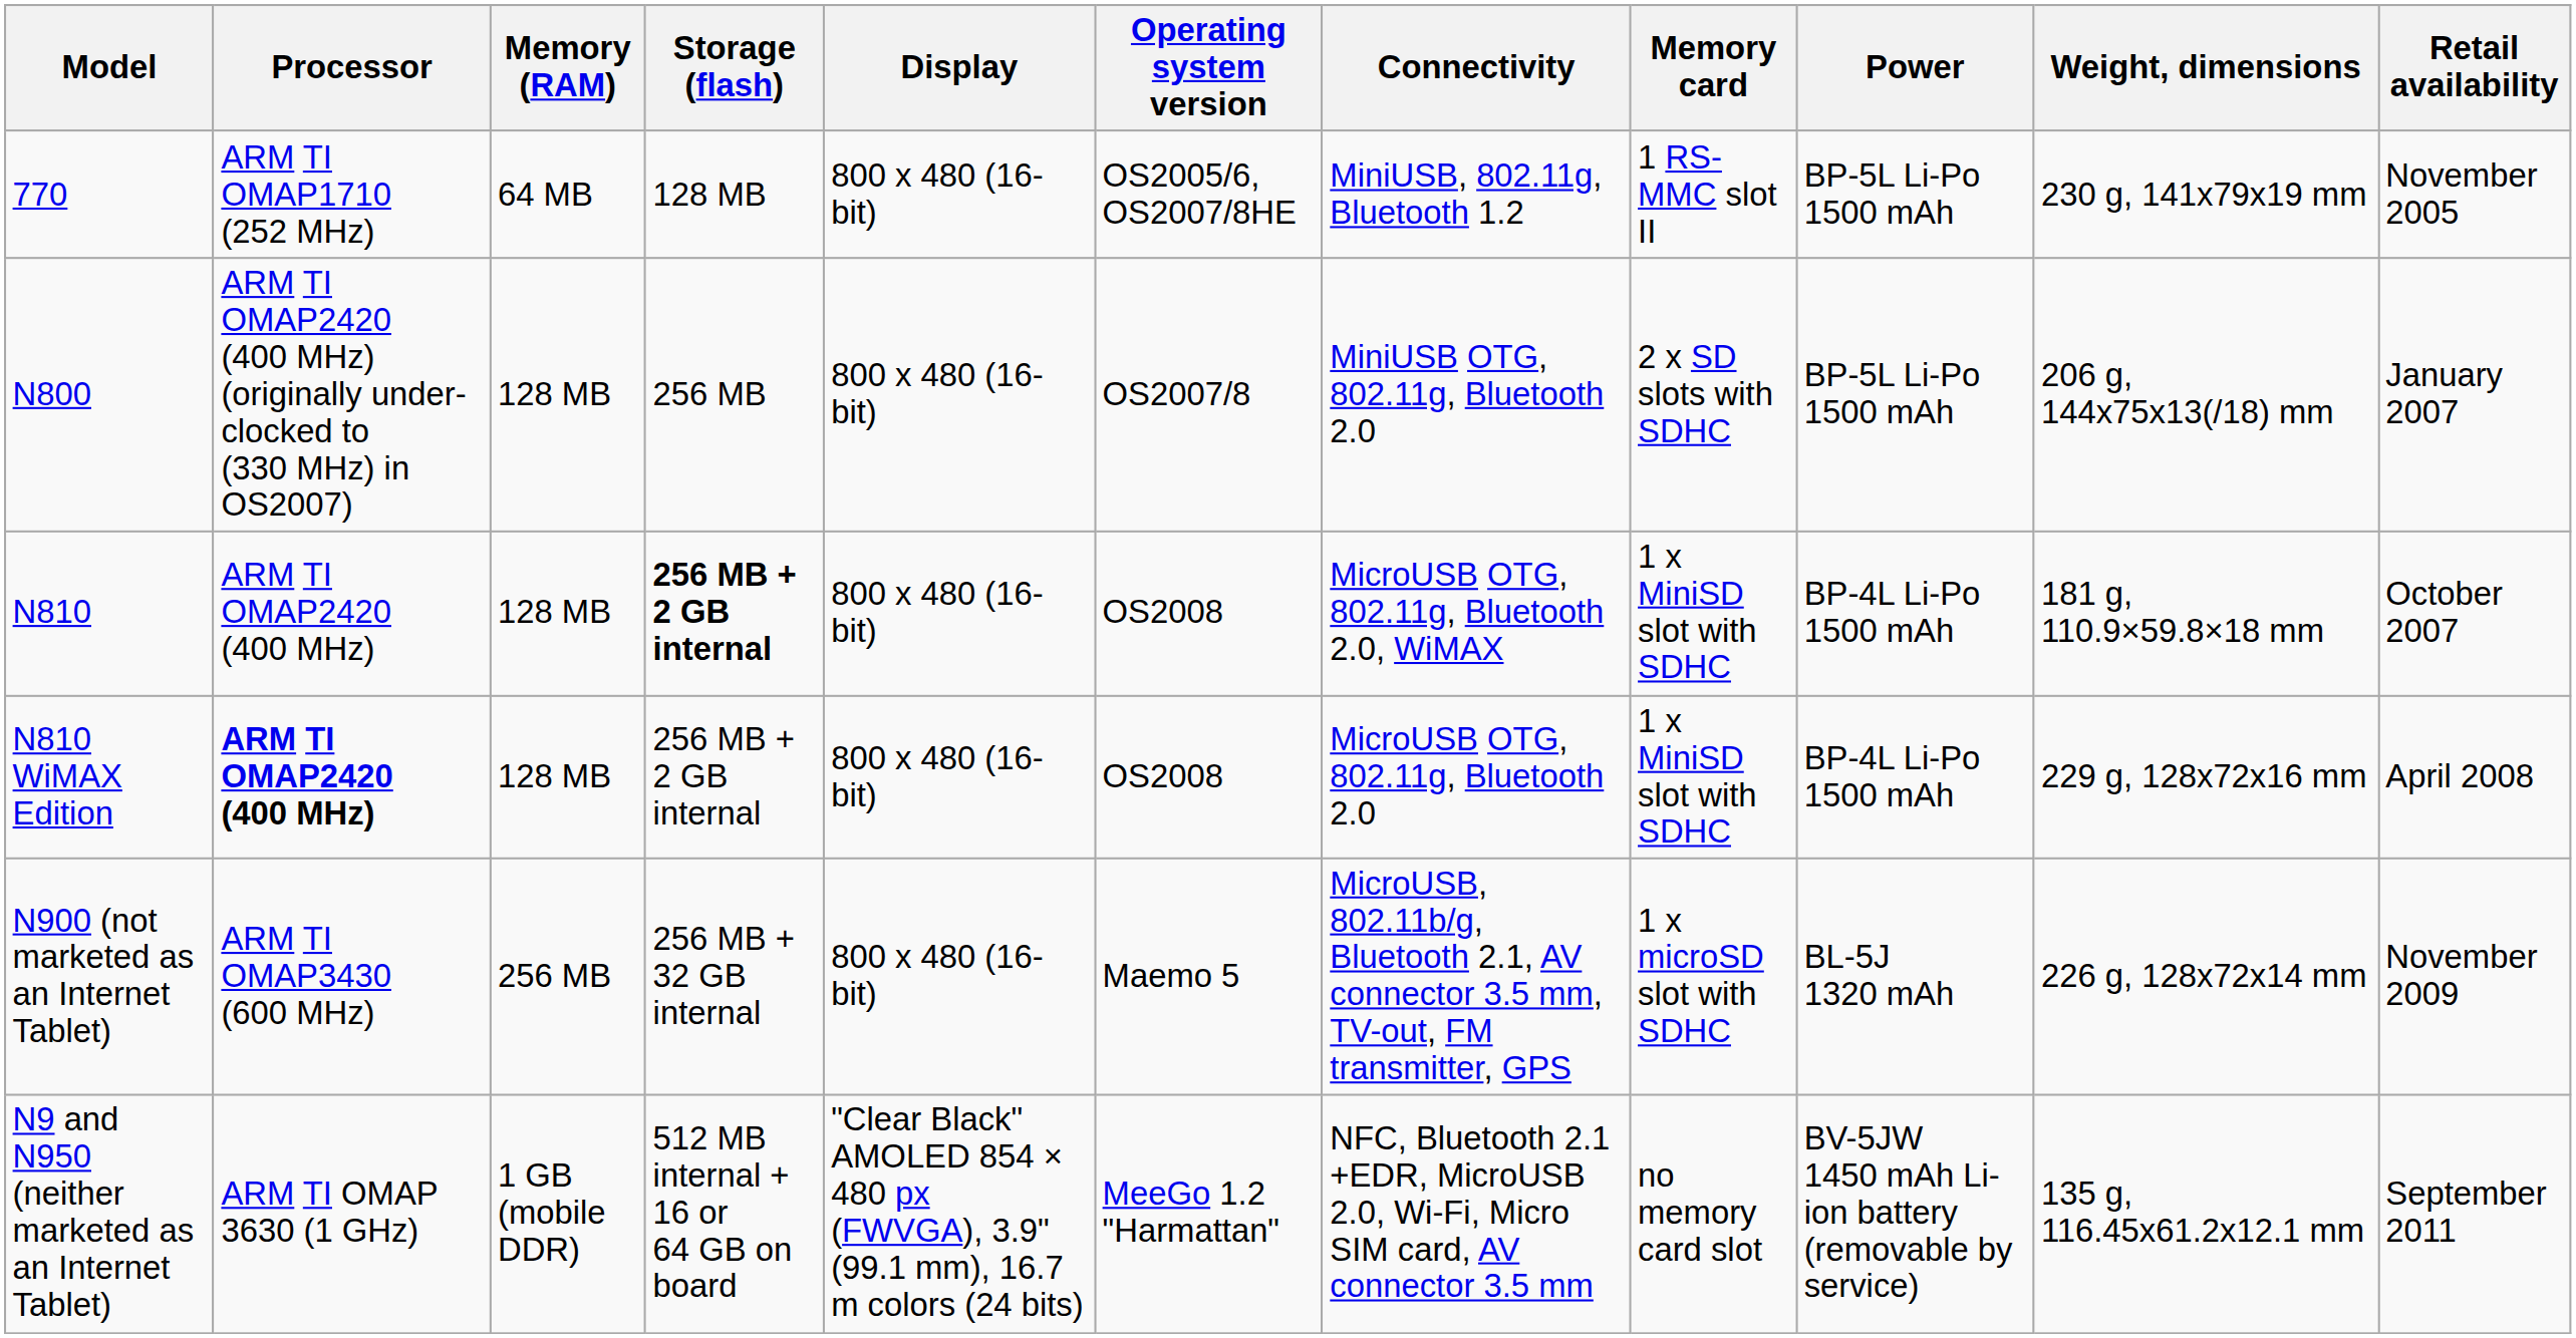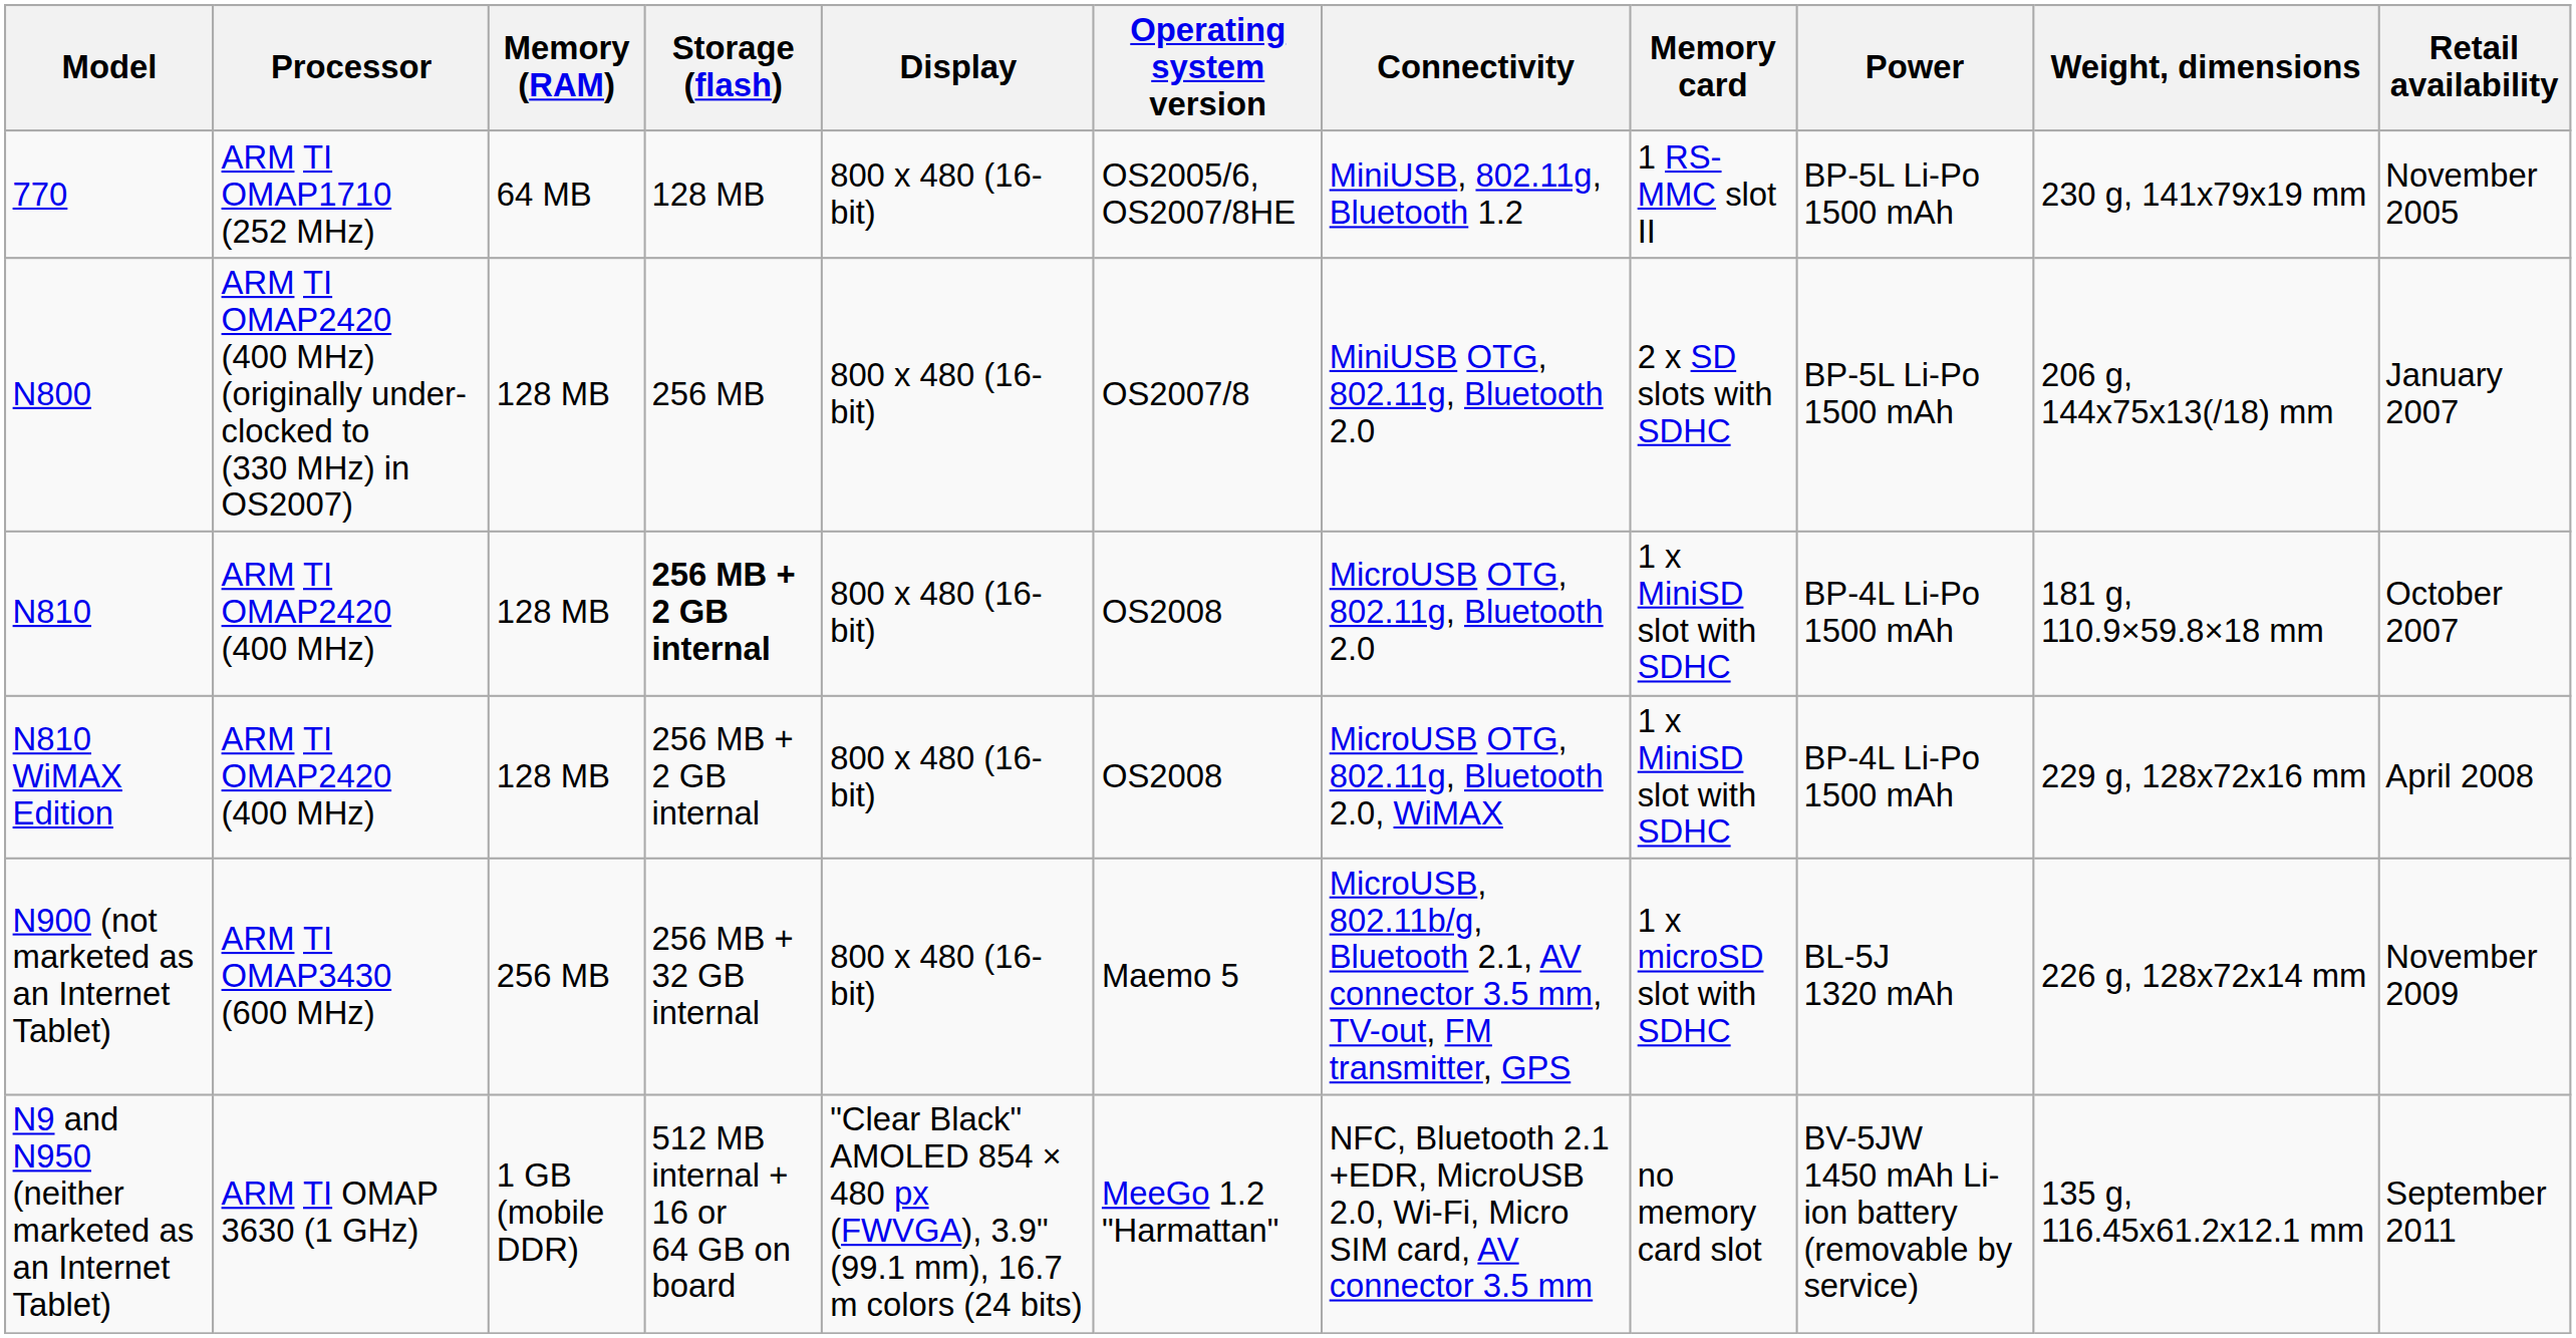N810 | Connectivity: MicroUSB OTG, 802.11g, Bluetooth 2.0, WiMAX -> MicroUSB OTG, 802.11g, Bluetooth 2.0
N810 WiMAX Edition | Processor: bold -> normal
N810 WiMAX Edition | Connectivity: MicroUSB OTG, 802.11g, Bluetooth 2.0 -> MicroUSB OTG, 802.11g, Bluetooth 2.0, WiMAX
